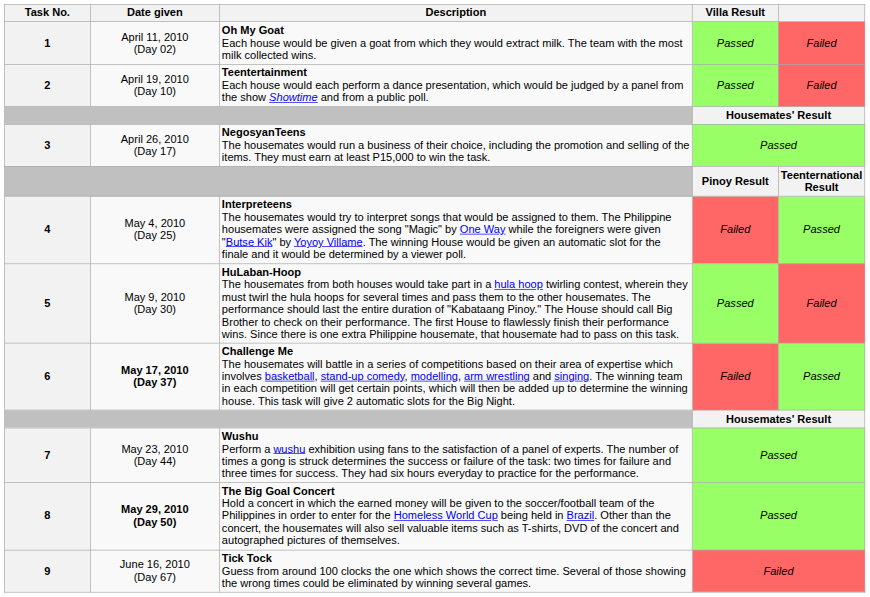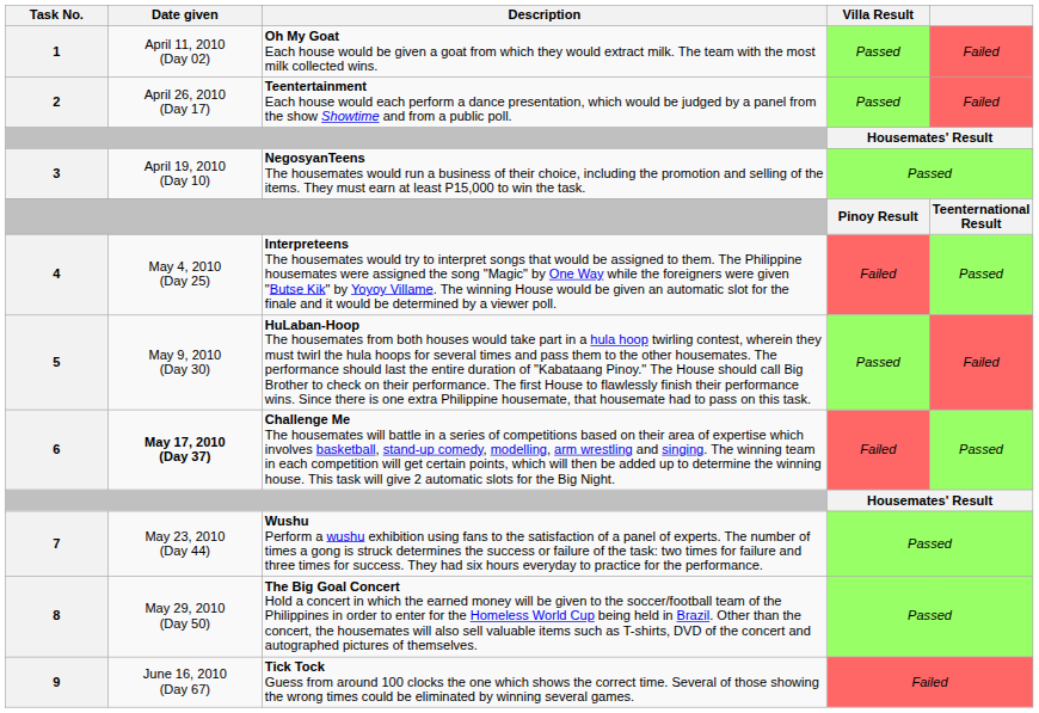2 | Date given: April 19, 2010 (Day 10) -> April 26, 2010 (Day 17)
3 | Date given: April 26, 2010 (Day 17) -> April 19, 2010 (Day 10)
8 | Date given: bold -> normal
